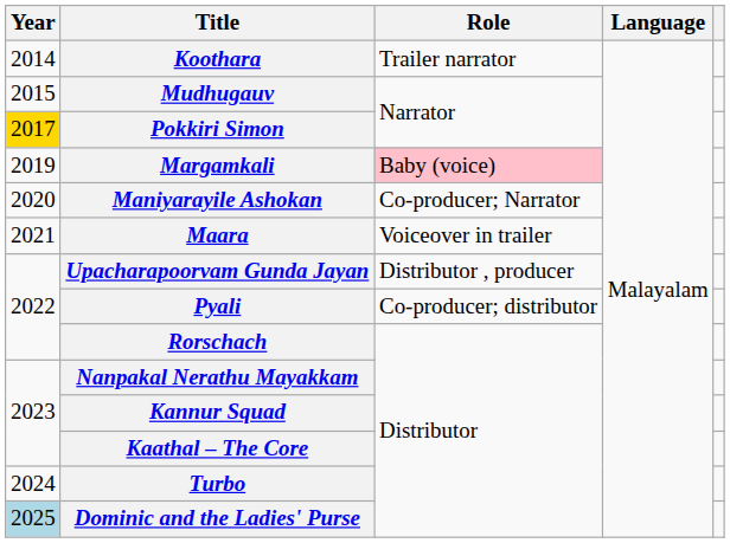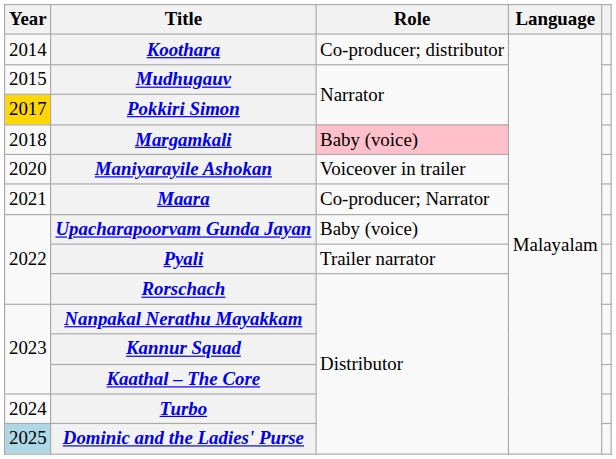Koothara | Role: Trailer narrator -> Co-producer; distributor
Margamkali | Year: 2019 -> 2018
Maniyarayile Ashokan | Role: Co-producer; Narrator -> Voiceover in trailer
Maara | Role: Voiceover in trailer -> Co-producer; Narrator
Upacharapoorvam Gunda Jayan | Role: Distributor , producer -> Baby (voice)
Pyali | Role: Co-producer; distributor -> Trailer narrator
